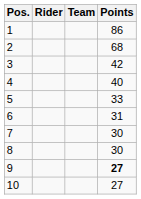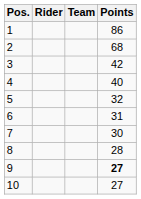5 | Points: 33 -> 32
8 | Points: 30 -> 28
